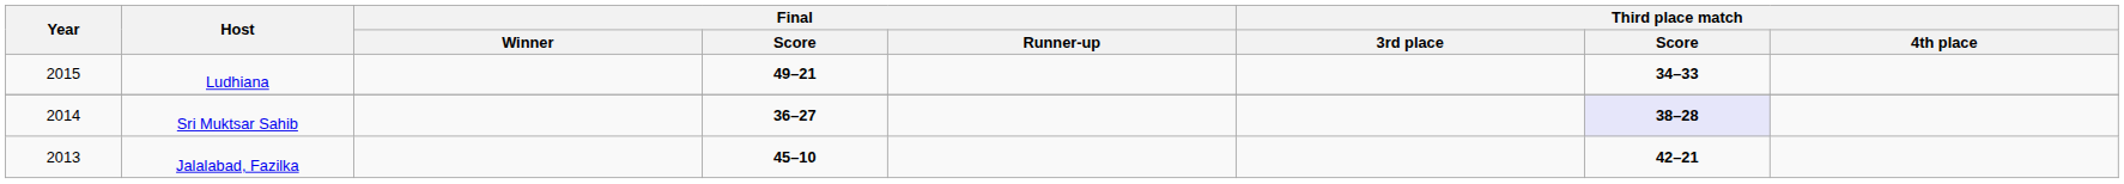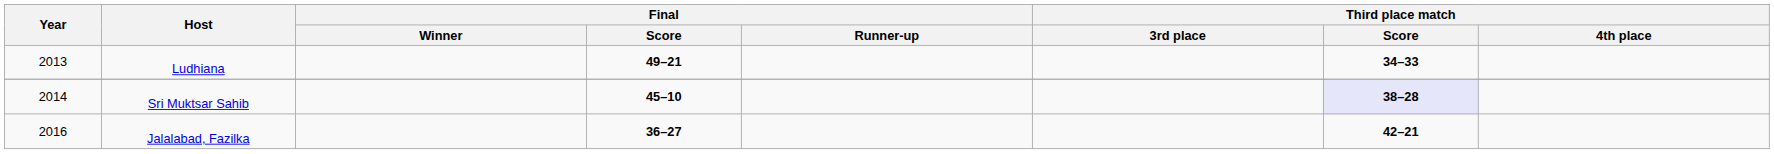Ludhiana | Year: 2015 -> 2013
Sri Muktsar Sahib | Final / Score: 36–27 -> 45–10
Jalalabad, Fazilka | Year: 2013 -> 2016
Jalalabad, Fazilka | Final / Score: 45–10 -> 36–27
